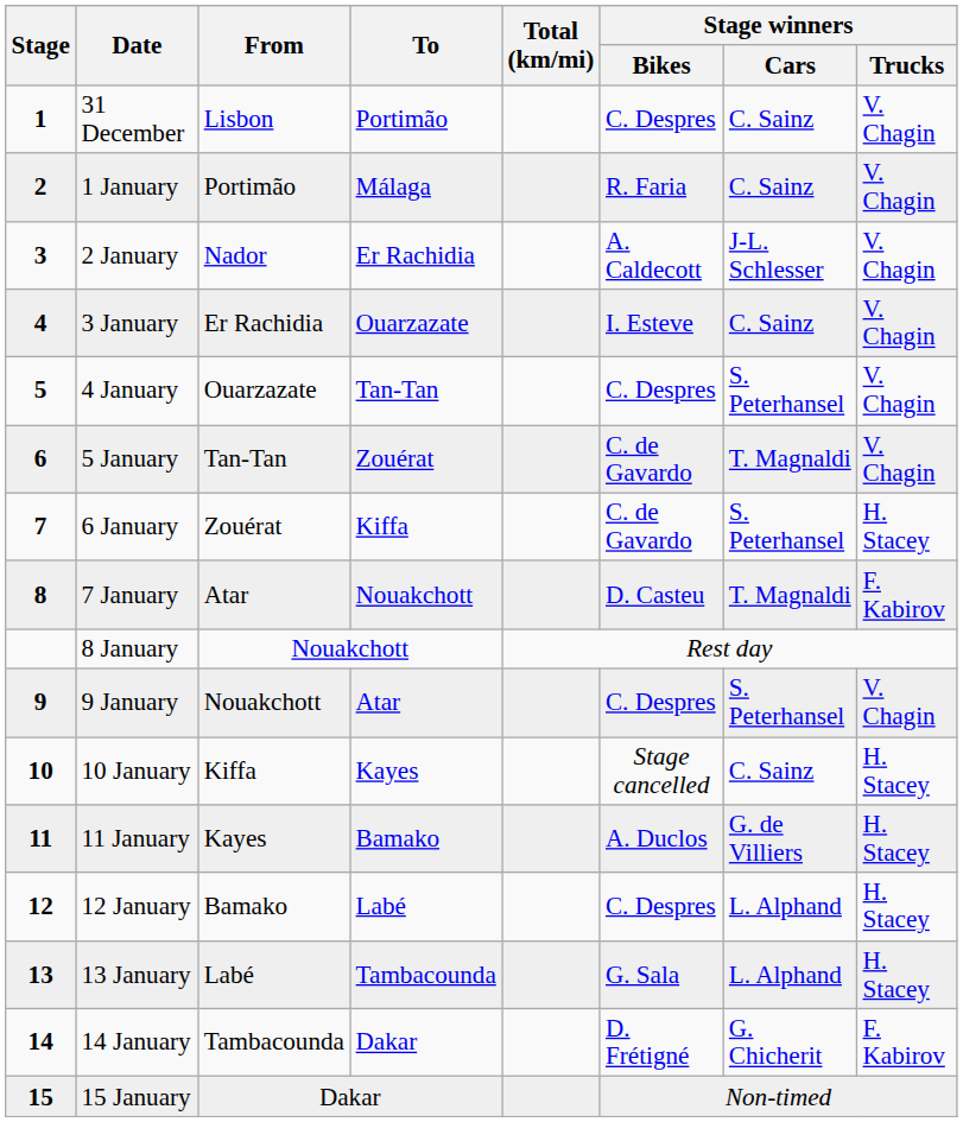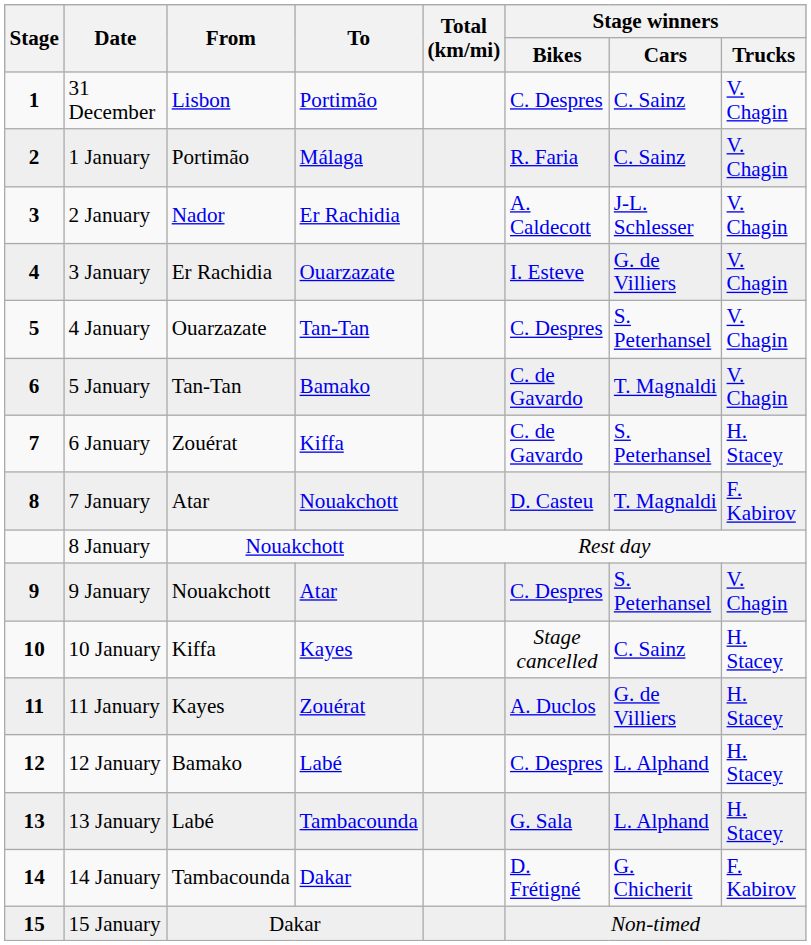3 January | Stage winners / Cars: C. Sainz -> G. de Villiers
5 January | To: Zouérat -> Bamako
11 January | To: Bamako -> Zouérat
